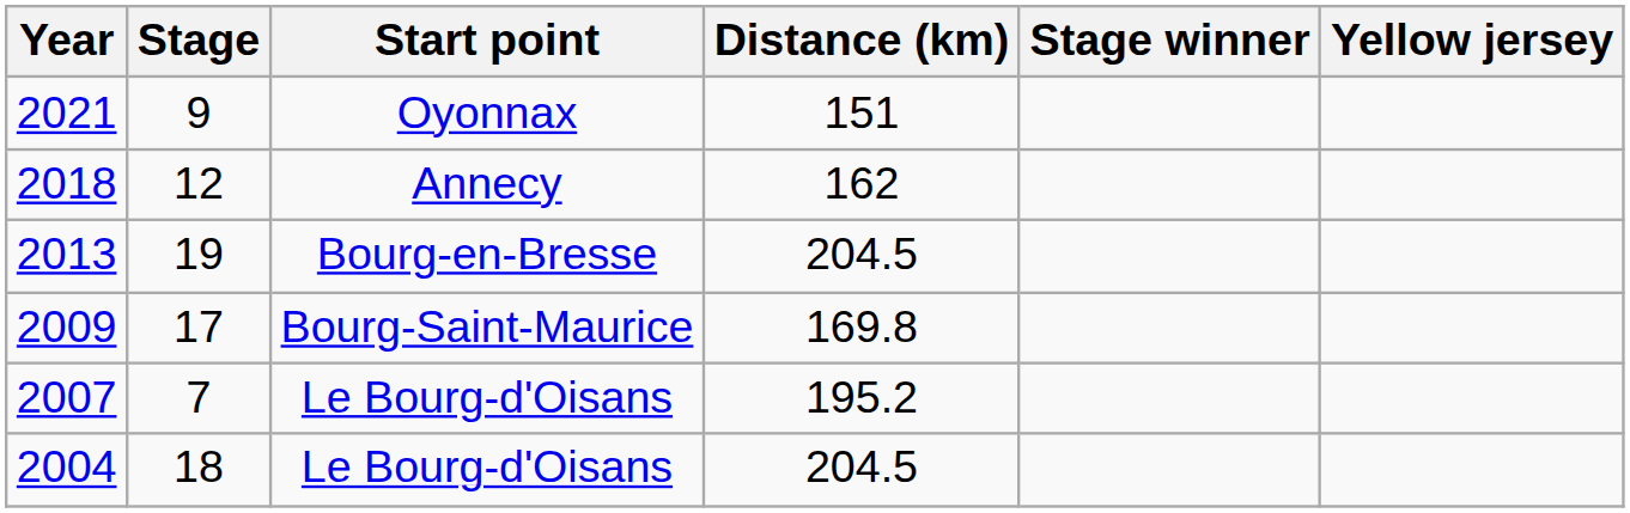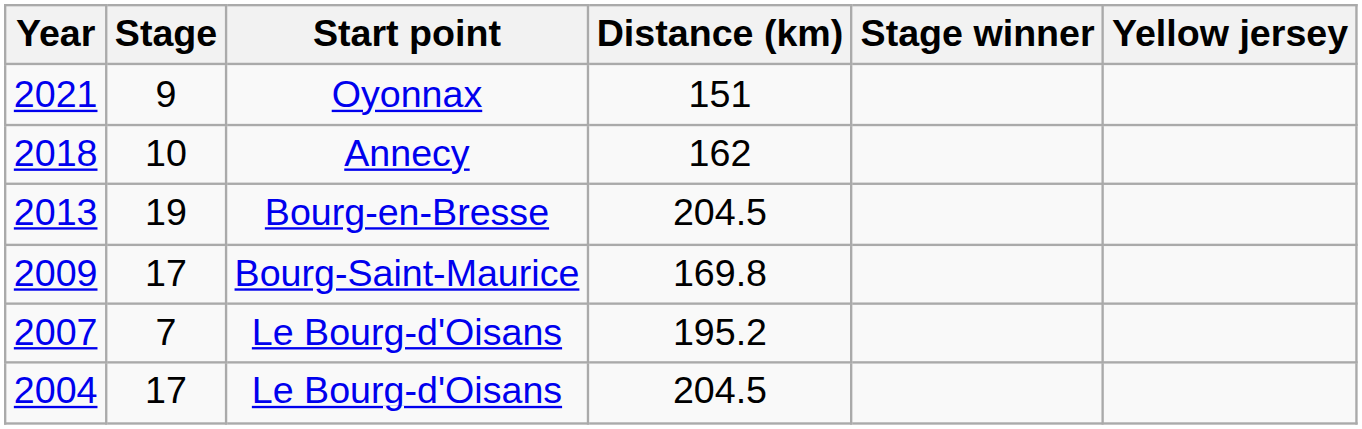2018 | Stage: 12 -> 10
2004 | Stage: 18 -> 17
